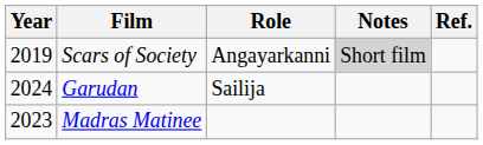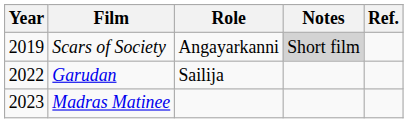Garudan | Year: 2024 -> 2022
